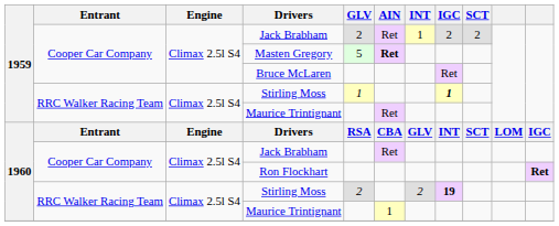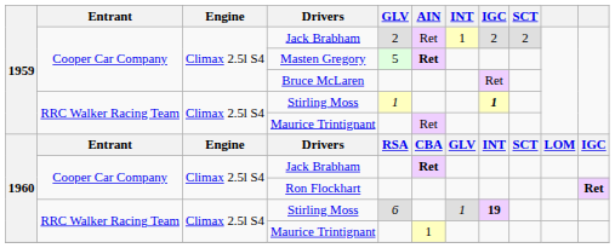1960 / Jack Brabham | AIN: normal -> bold
1960 / Stirling Moss | GLV: 2 -> 6
1960 / Stirling Moss | INT: 2 -> 1
